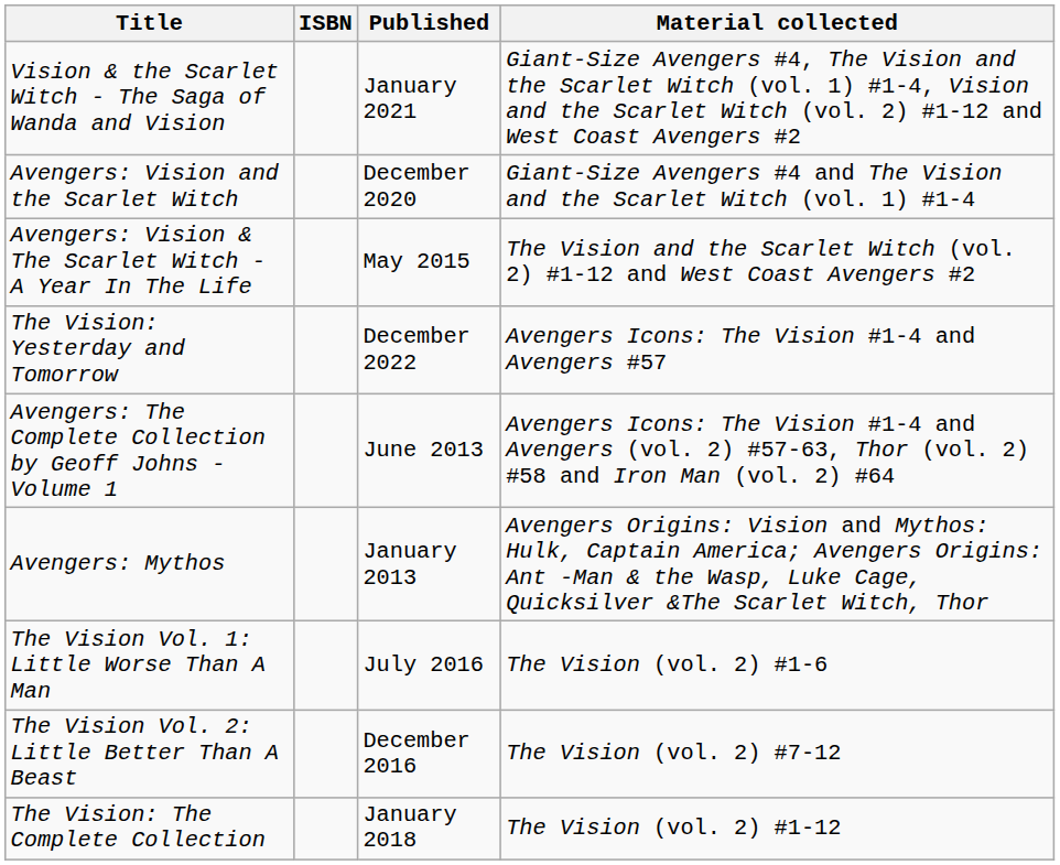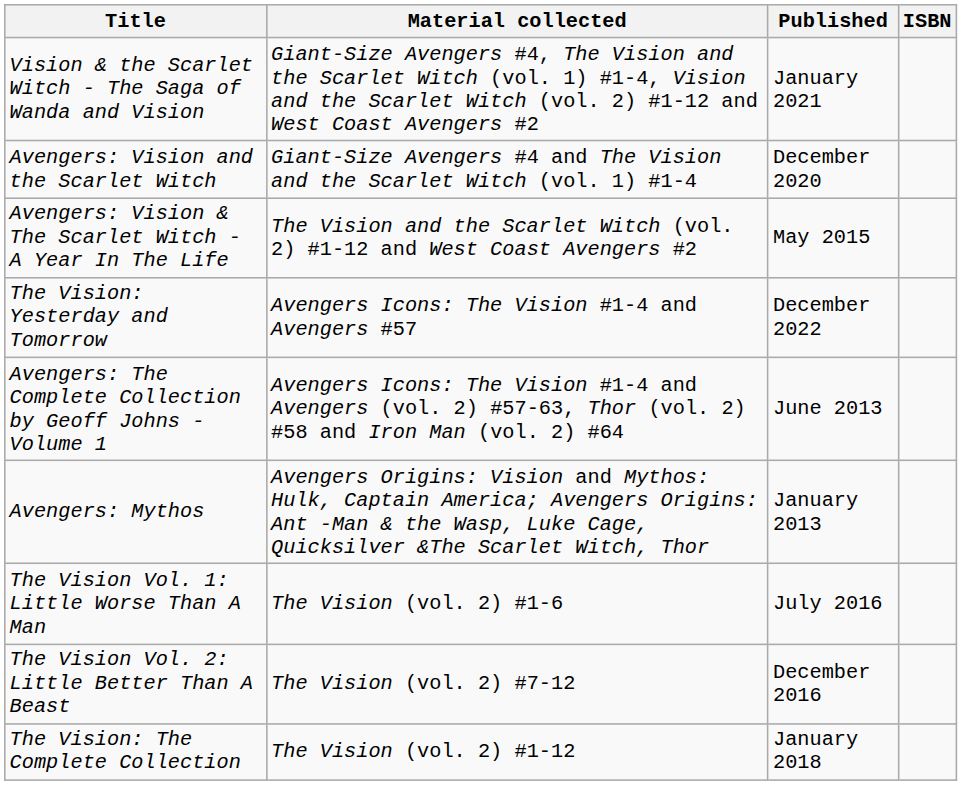columns swapped: Material collected <-> ISBN
